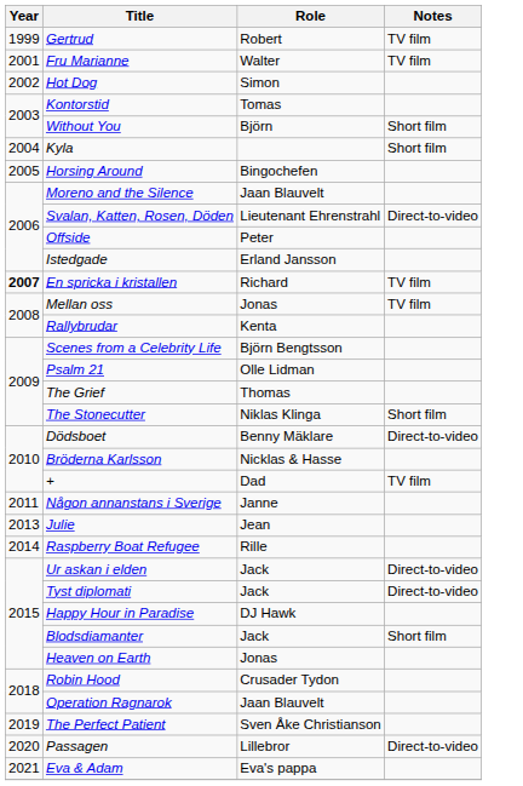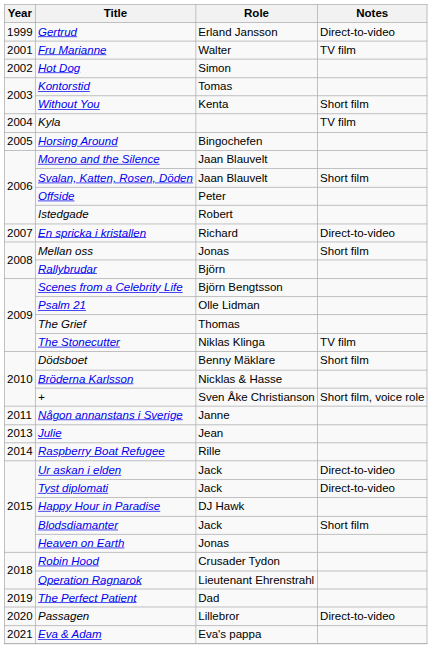Gertrud | Role: Robert -> Erland Jansson
Gertrud | Notes: TV film -> Direct-to-video
Without You | Role: Björn -> Kenta
Kyla | Notes: Short film -> TV film
Svalan, Katten, Rosen, Döden | Role: Lieutenant Ehrenstrahl -> Jaan Blauvelt
Svalan, Katten, Rosen, Döden | Notes: Direct-to-video -> Short film
Istedgade | Role: Erland Jansson -> Robert
En spricka i kristallen | Year: bold -> normal
En spricka i kristallen | Notes: TV film -> Direct-to-video
Mellan oss | Notes: TV film -> Short film
Rallybrudar | Role: Kenta -> Björn
The Stonecutter | Notes: Short film -> TV film
Dödsboet | Notes: Direct-to-video -> Short film
+ | Role: Dad -> Sven Åke Christianson
+ | Notes: TV film -> Short film, voice role
Operation Ragnarok | Role: Jaan Blauvelt -> Lieutenant Ehrenstrahl
The Perfect Patient | Role: Sven Åke Christianson -> Dad
